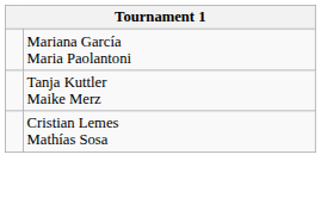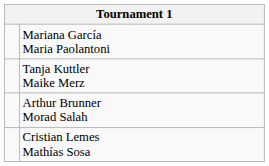+ row: Arthur Brunner Morad Salah
